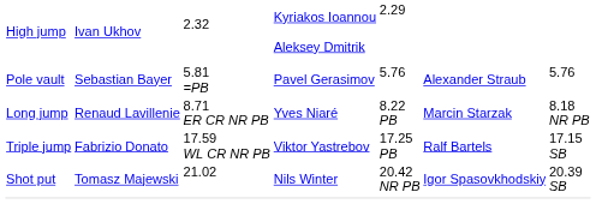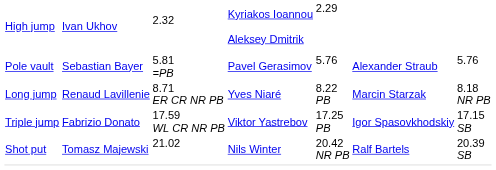Triple jump | column 6: Ralf Bartels -> Igor Spasovkhodskiy
Shot put | column 6: Igor Spasovkhodskiy -> Ralf Bartels
